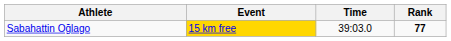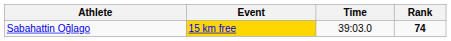Sabahattin Oğlago | Rank: 77 -> 74
